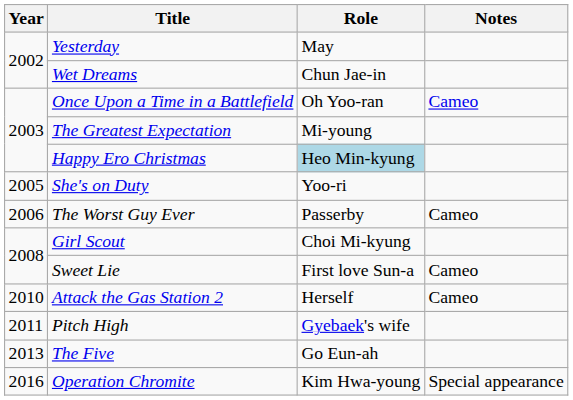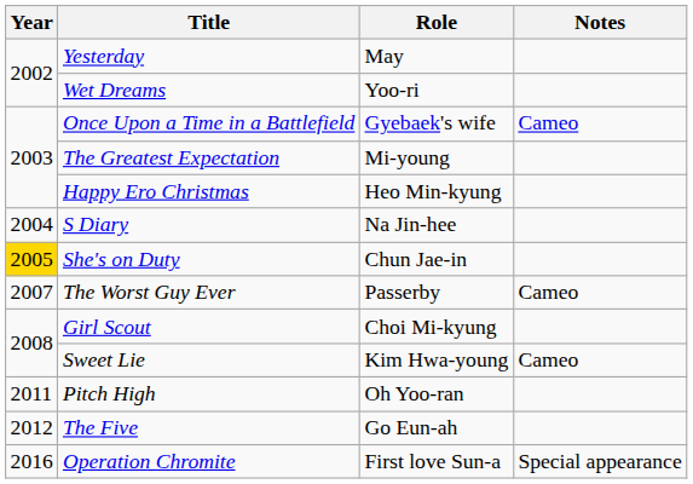Wet Dreams | Role: Chun Jae-in -> Yoo-ri
Once Upon a Time in a Battlefield | Role: Oh Yoo-ran -> Gyebaek's wife
Happy Ero Christmas | Role: lightblue background -> no background
+ row: 2004 | S Diary | Na Jin-hee
She's on Duty | Year: no background -> gold background
She's on Duty | Role: Yoo-ri -> Chun Jae-in
The Worst Guy Ever | Year: 2006 -> 2007
Sweet Lie | Role: First love Sun-a -> Kim Hwa-young
- row: 2010 | Attack the Gas Station 2 | Herself | Cameo
Pitch High | Role: Gyebaek's wife -> Oh Yoo-ran
The Five | Year: 2013 -> 2012
Operation Chromite | Role: Kim Hwa-young -> First love Sun-a
